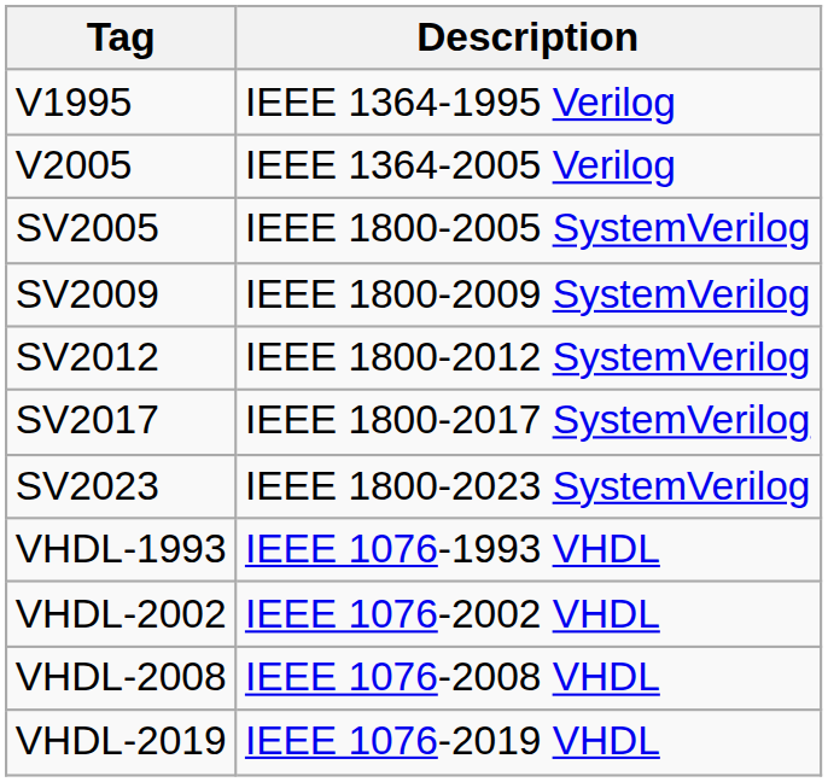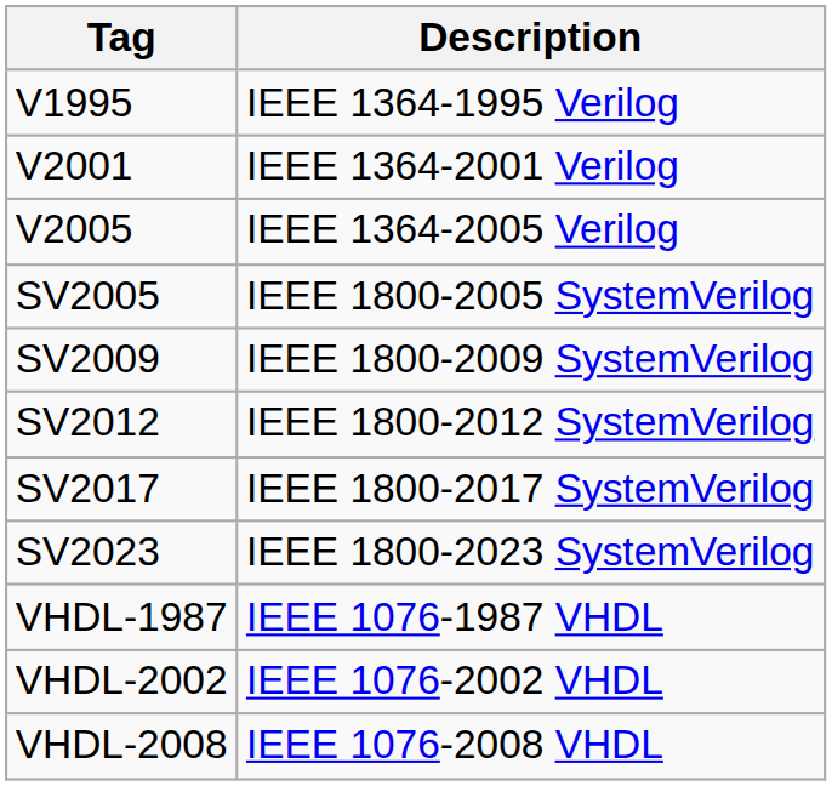+ row: V2001 | IEEE 1364-2001 Verilog
+ row: VHDL-1987 | IEEE 1076-1987 VHDL
- row: VHDL-1993 | IEEE 1076-1993 VHDL
- row: VHDL-2019 | IEEE 1076-2019 VHDL
